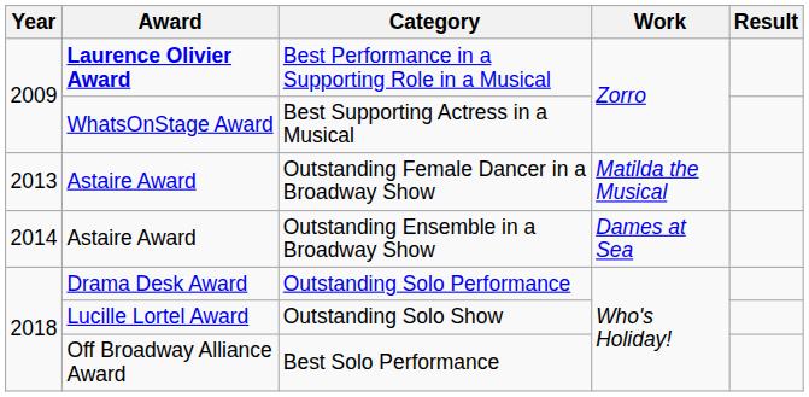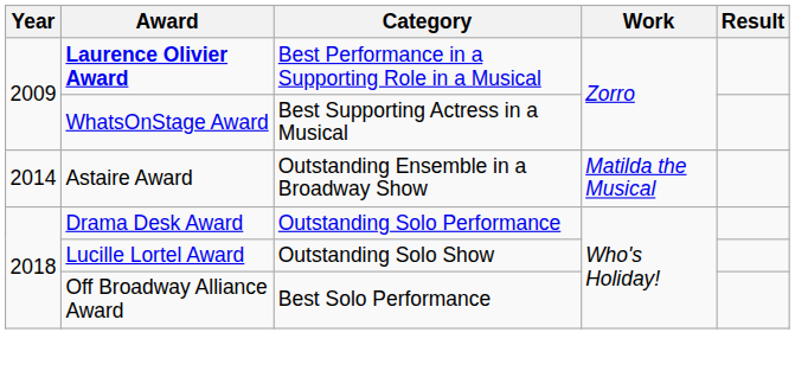- row: 2013 | Astaire Award | Outstanding Female Dancer in a Broadway Show | Matilda the Musical
Outstanding Ensemble in a Broadway Show | Work: Dames at Sea -> Matilda the Musical
